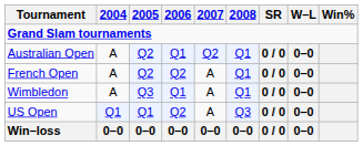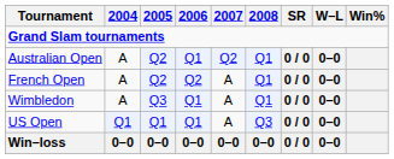US Open | 2006: Q2 -> Q1
